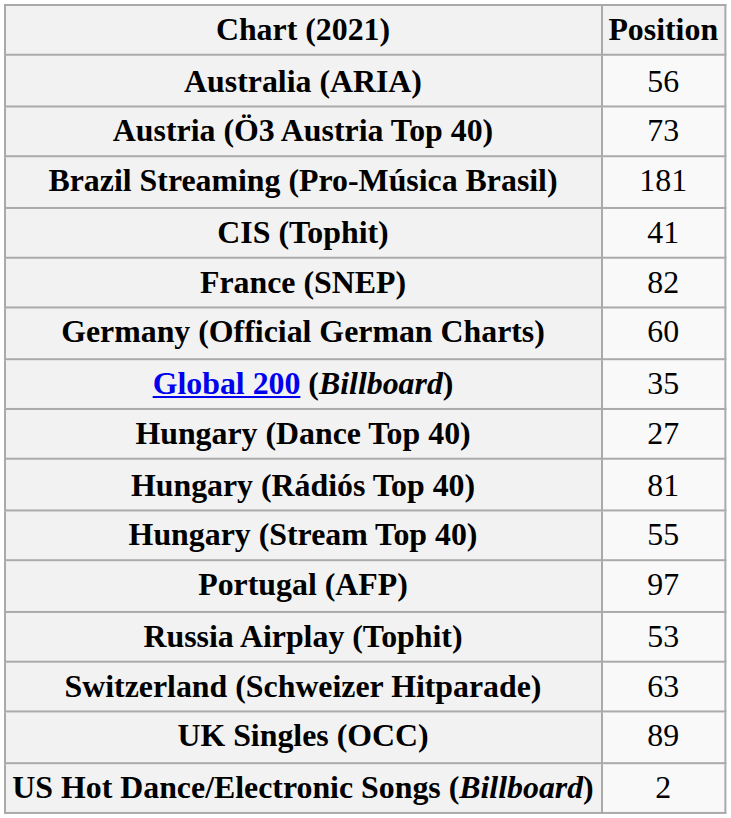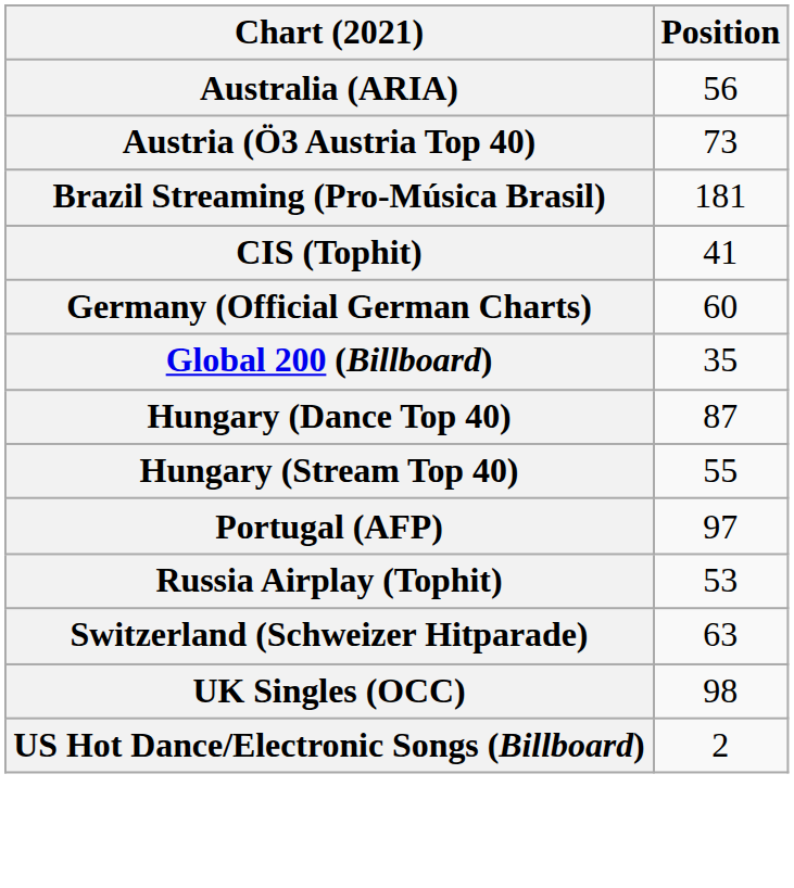- row: France (SNEP) | 82
Hungary (Dance Top 40) | Position: 27 -> 87
- row: Hungary (Rádiós Top 40) | 81
UK Singles (OCC) | Position: 89 -> 98
